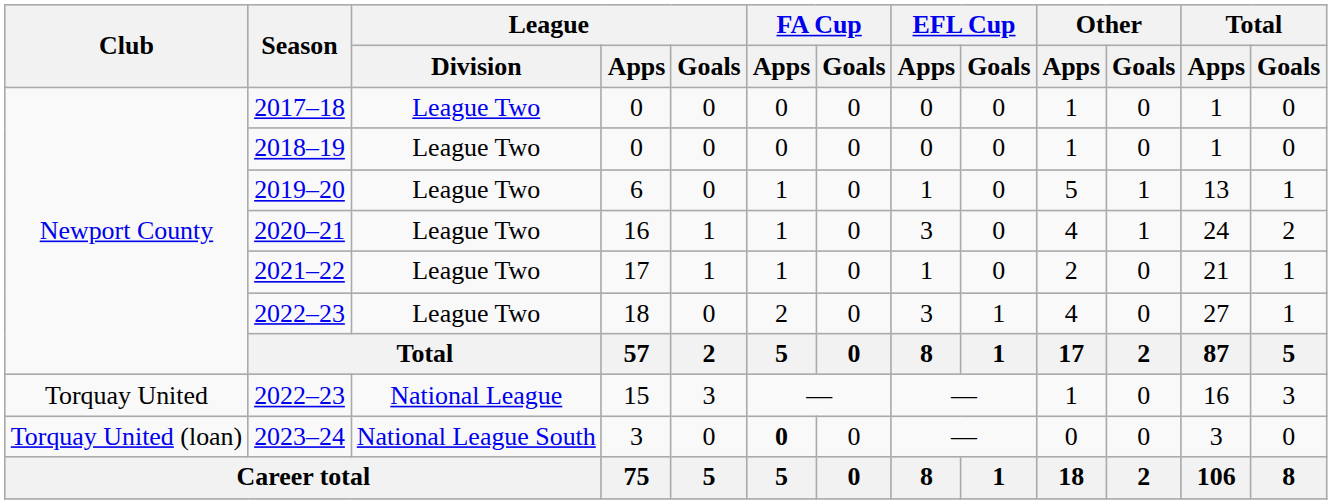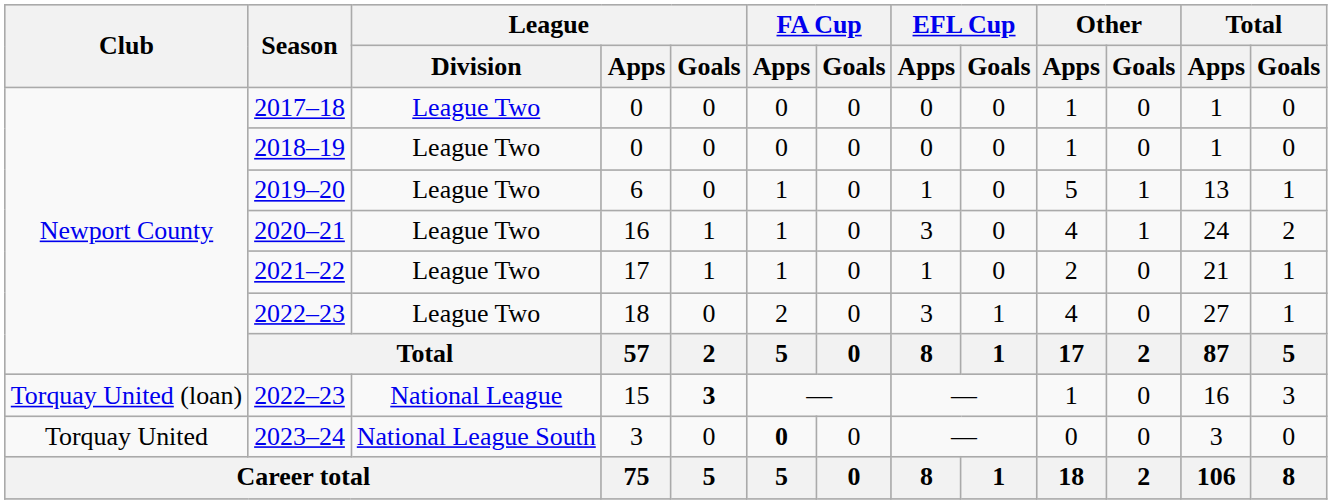2022–23 / 15 | Club: Torquay United -> Torquay United (loan)
2022–23 / 15 | League / Goals: normal -> bold
2023–24 | Club: Torquay United (loan) -> Torquay United
